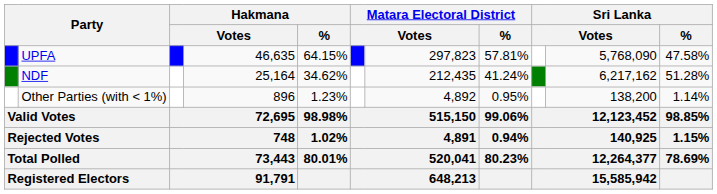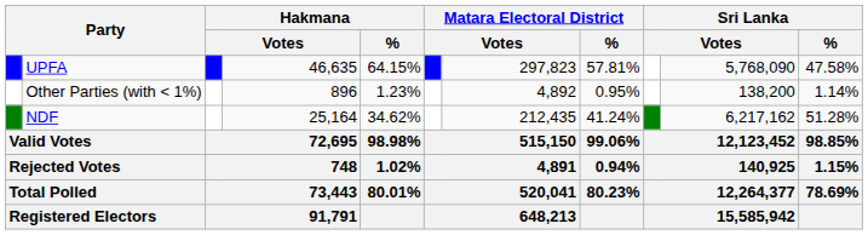rows swapped: NDF <-> Other Parties (with < 1%)
